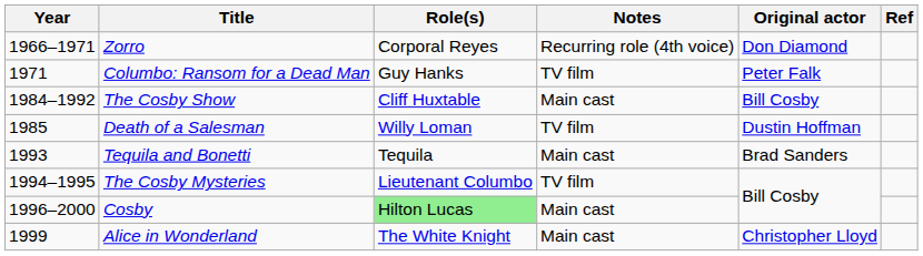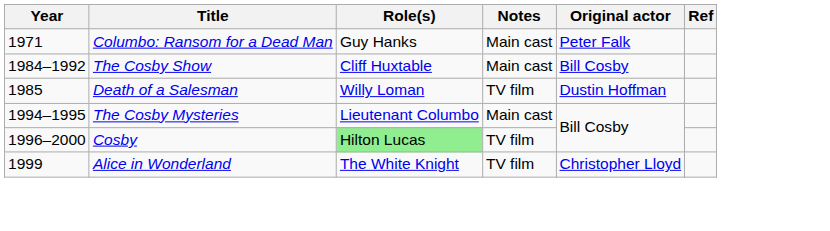- row: 1966–1971 | Zorro | Corporal Reyes | Recurring role (4th voice) | Don Diamond
Columbo: Ransom for a Dead Man | Notes: TV film -> Main cast
- row: 1993 | Tequila and Bonetti | Tequila | Main cast | Brad Sanders
The Cosby Mysteries | Notes: TV film -> Main cast
Cosby | Notes: Main cast -> TV film
Alice in Wonderland | Notes: Main cast -> TV film
